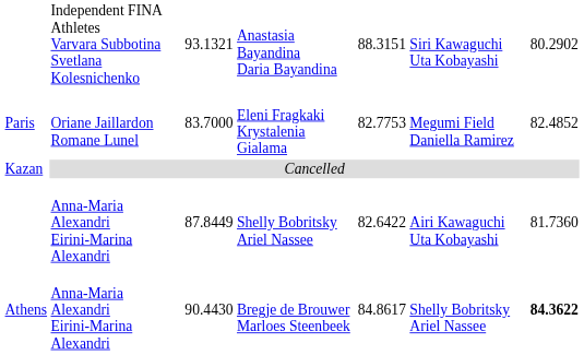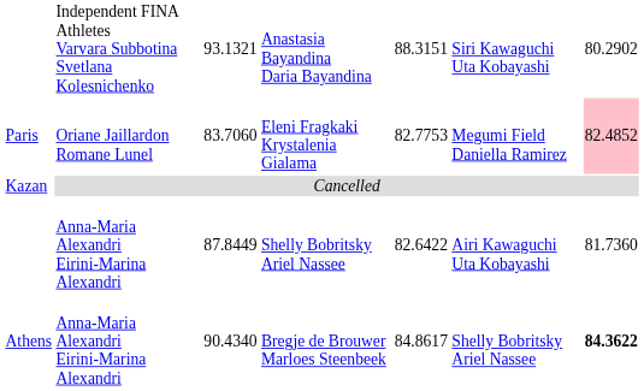Paris | column 3: 83.7000 -> 83.7060
Paris | column 7: no background -> pink background
Athens | column 3: 90.4430 -> 90.4340
